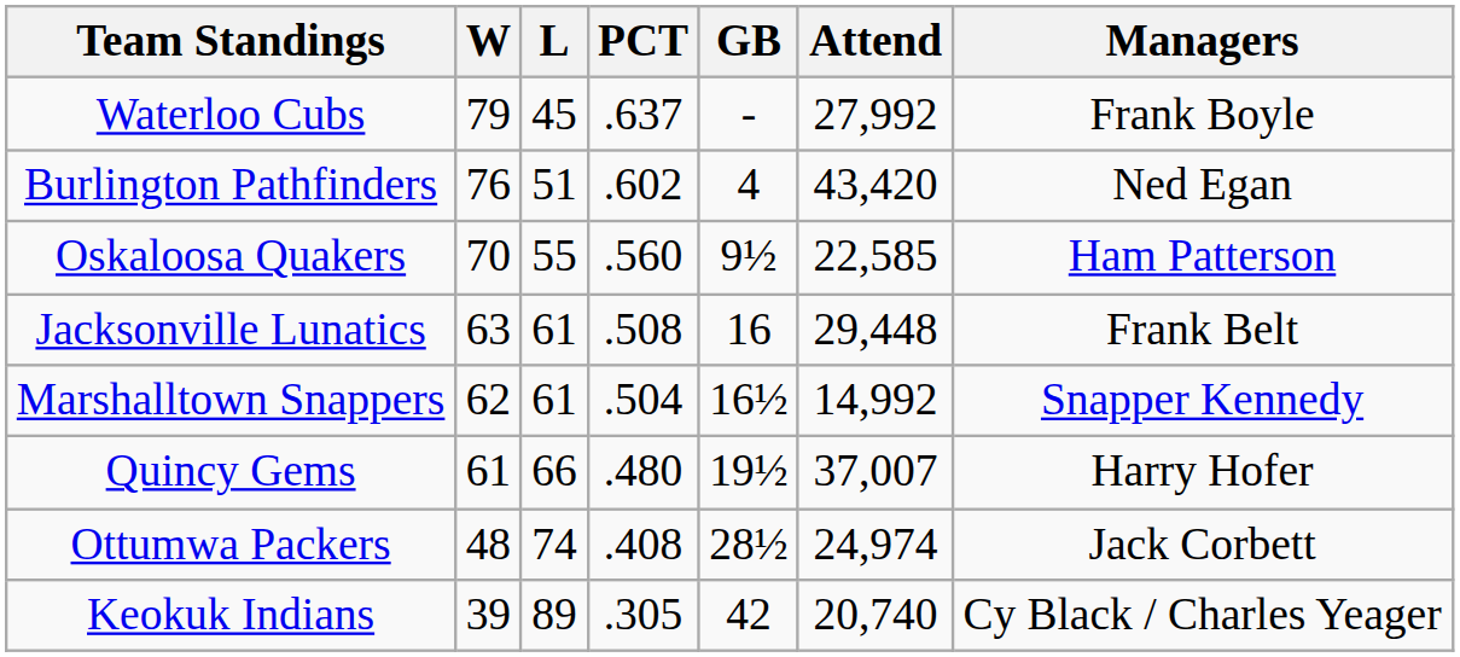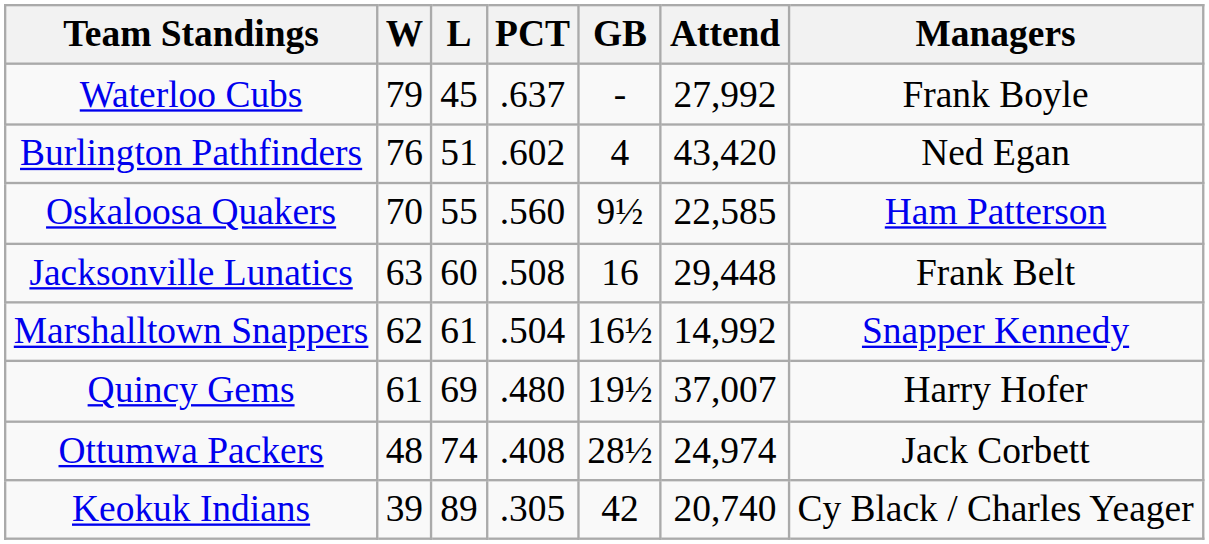Jacksonville Lunatics | L: 61 -> 60
Quincy Gems | L: 66 -> 69
